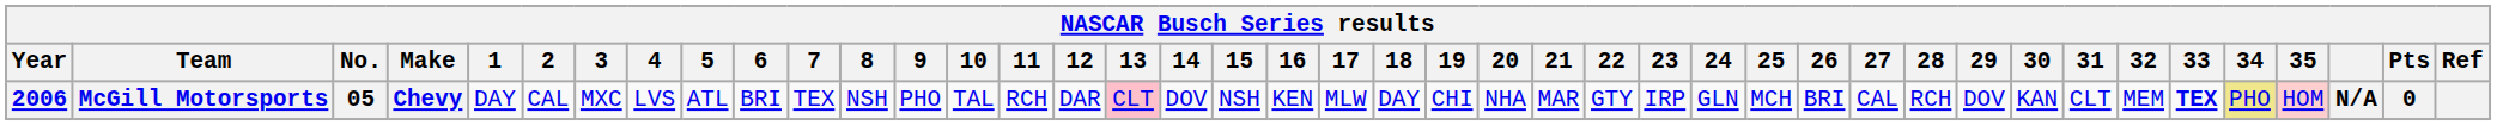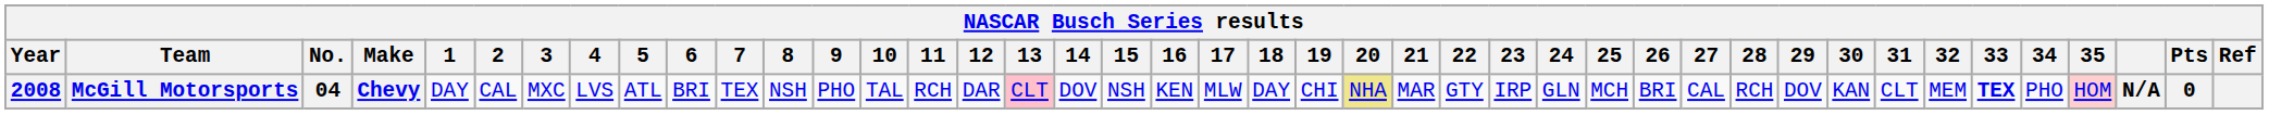McGill Motorsports | Year: 2006 -> 2008
McGill Motorsports | No.: 05 -> 04
McGill Motorsports | 20: no background -> khaki background
McGill Motorsports | 34: khaki background -> no background
